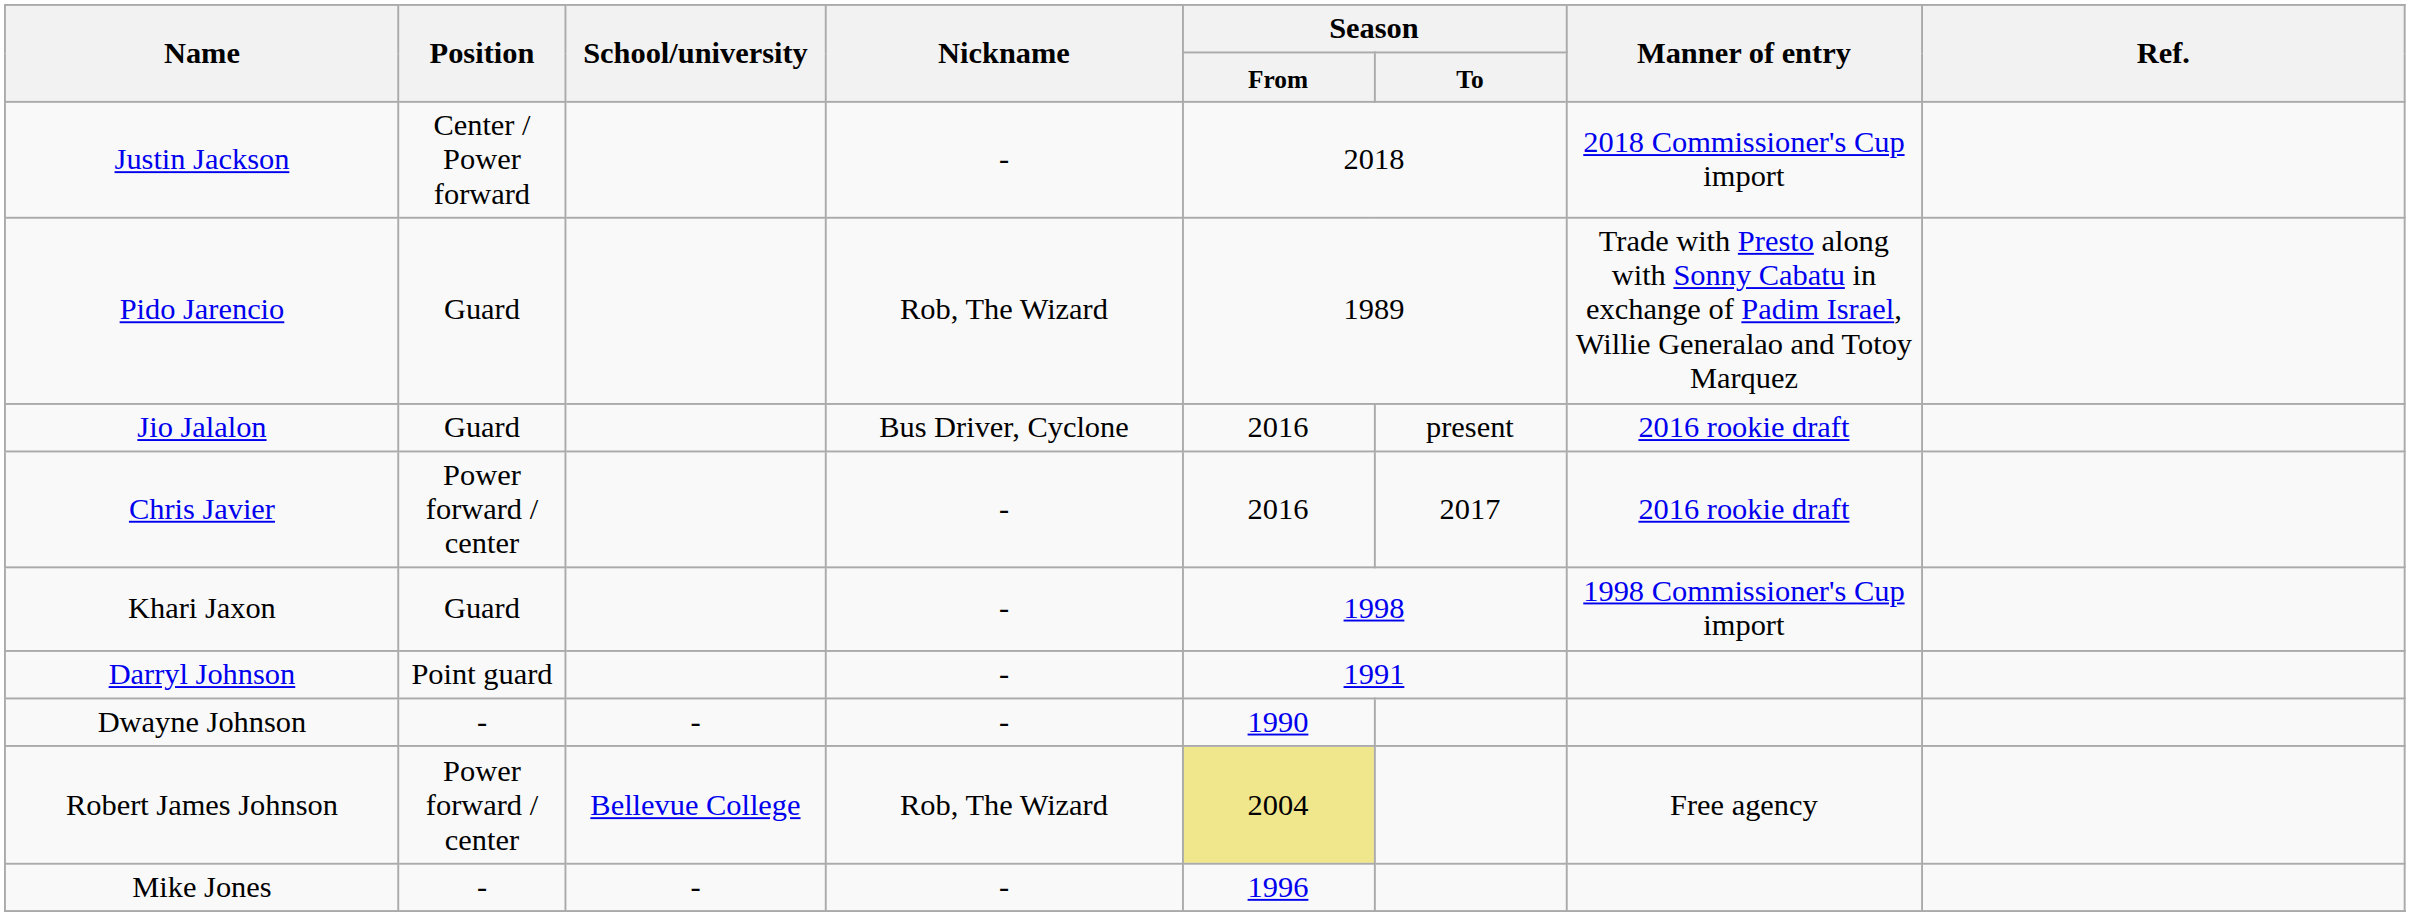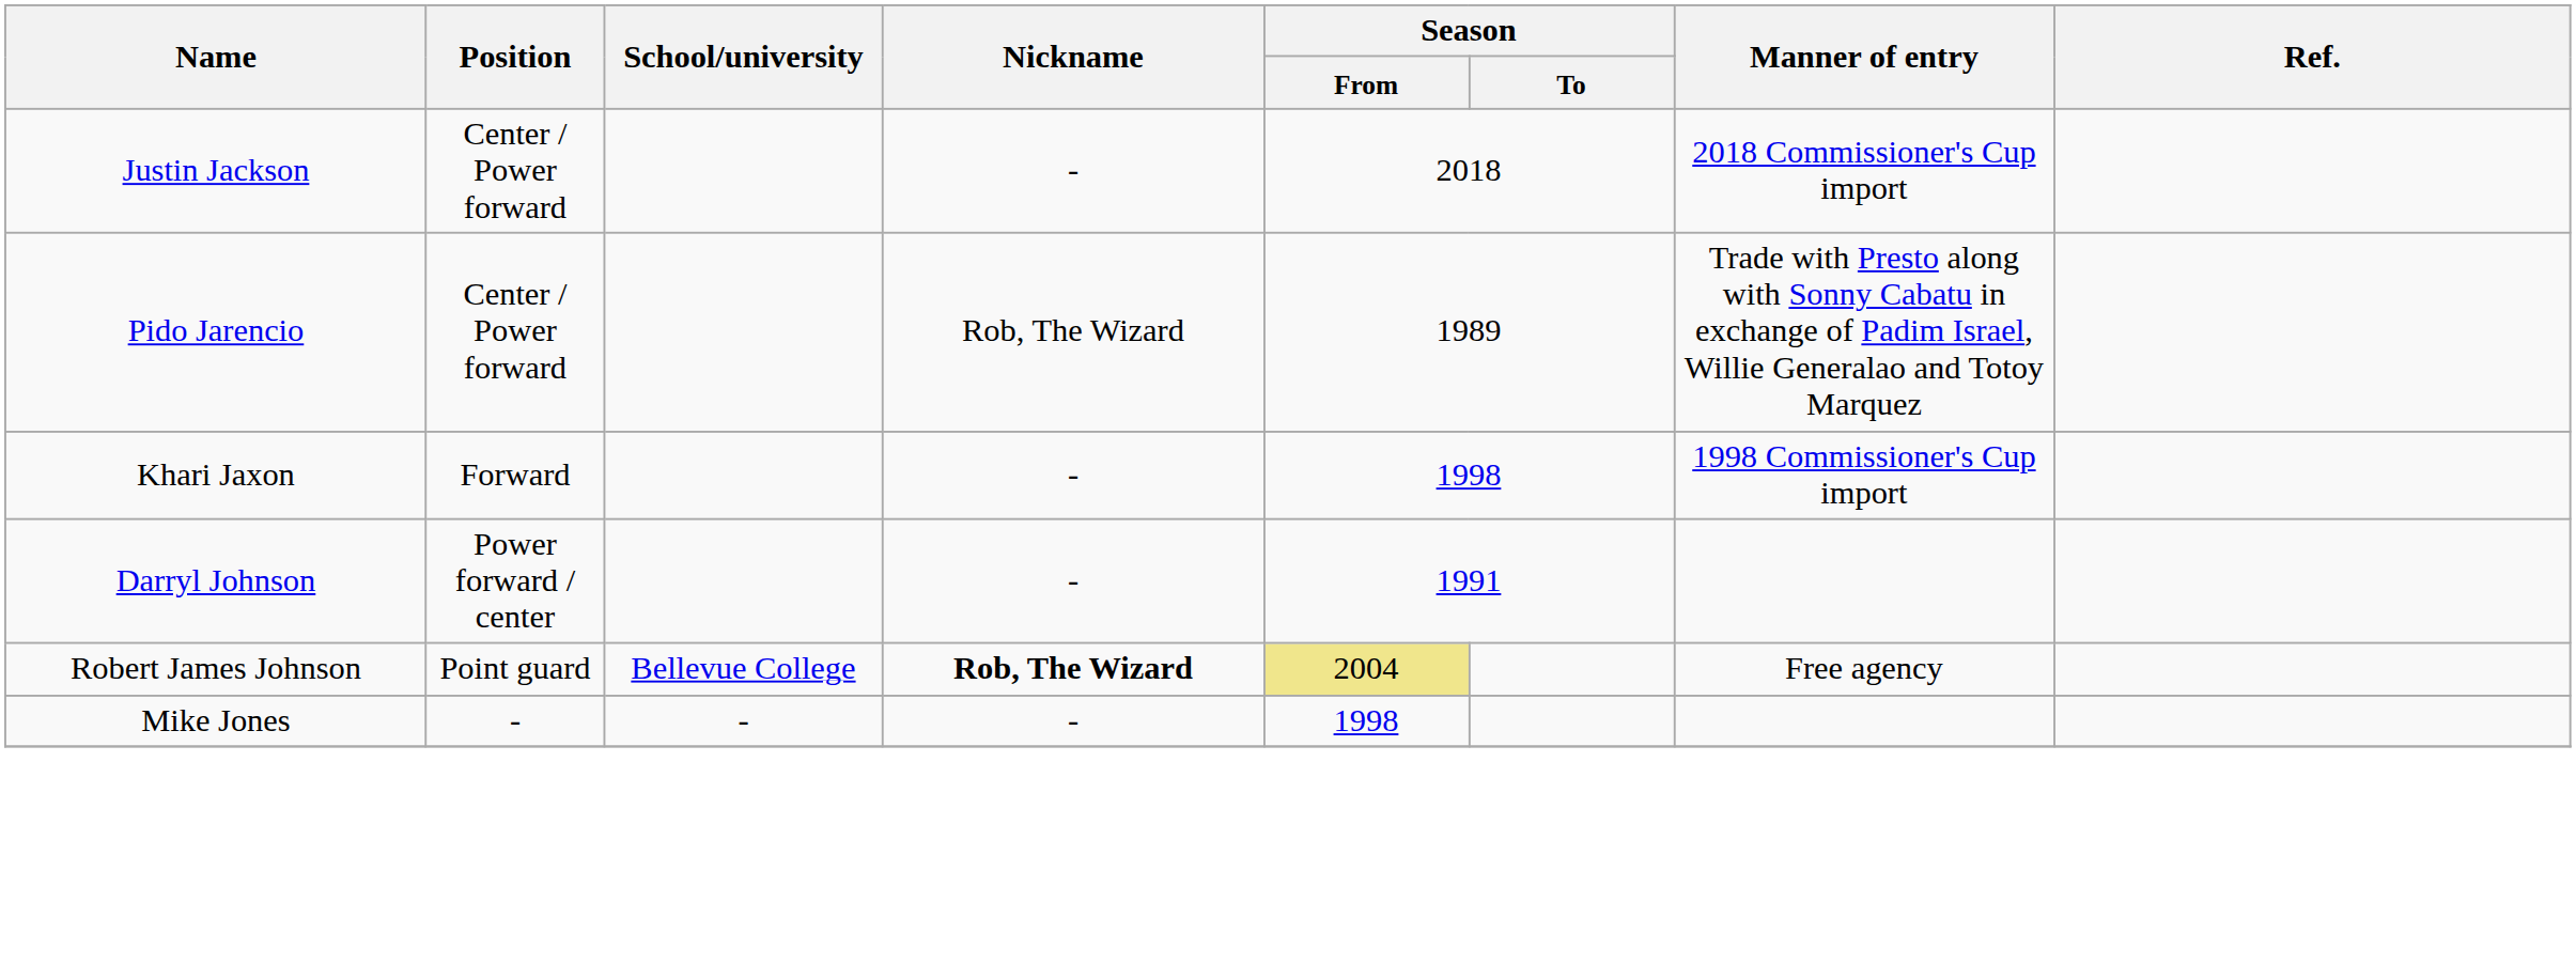Pido Jarencio | Position: Guard -> Center / Power forward
- row: Jio Jalalon | Guard | Bus Driver, Cyclone | 2016 | present | 2016 rookie draft
- row: Chris Javier | Power forward / center | - | 2016 | 2017 | 2016 rookie draft
Khari Jaxon | Position: Guard -> Forward
Darryl Johnson | Position: Point guard -> Power forward / center
- row: Dwayne Johnson | - | - | - | 1990
Robert James Johnson | Position: Power forward / center -> Point guard
Robert James Johnson | Nickname: normal -> bold
Mike Jones | Season / From: 1996 -> 1998
